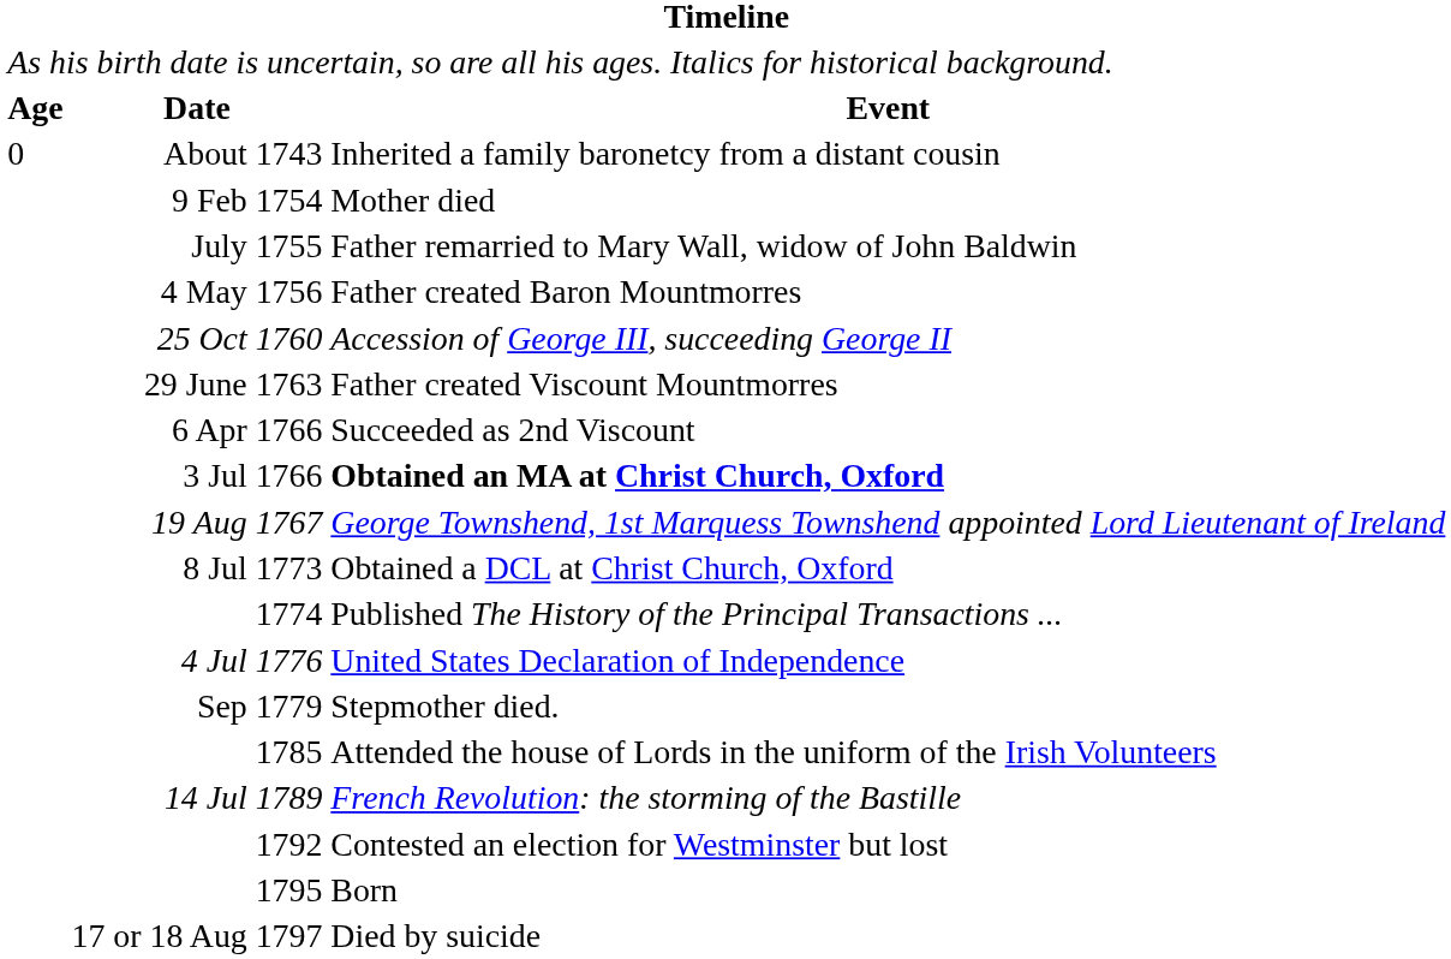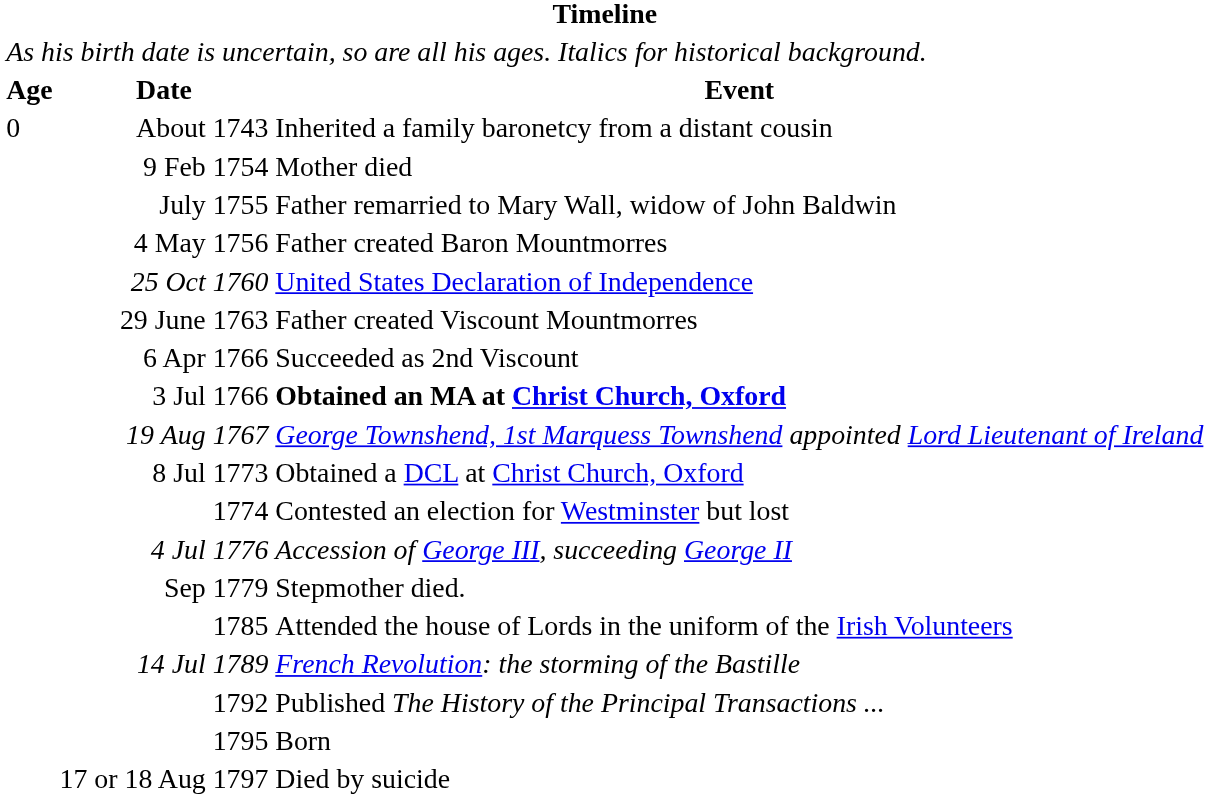25 Oct 1760 | column 3: Accession of George III, succeeding George II -> United States Declaration of Independence
1774 | column 3: Published The History of the Principal Transactions ... -> Contested an election for Westminster but lost
4 Jul 1776 | column 3: United States Declaration of Independence -> Accession of George III, succeeding George II
1792 | column 3: Contested an election for Westminster but lost -> Published The History of the Principal Transactions ...
